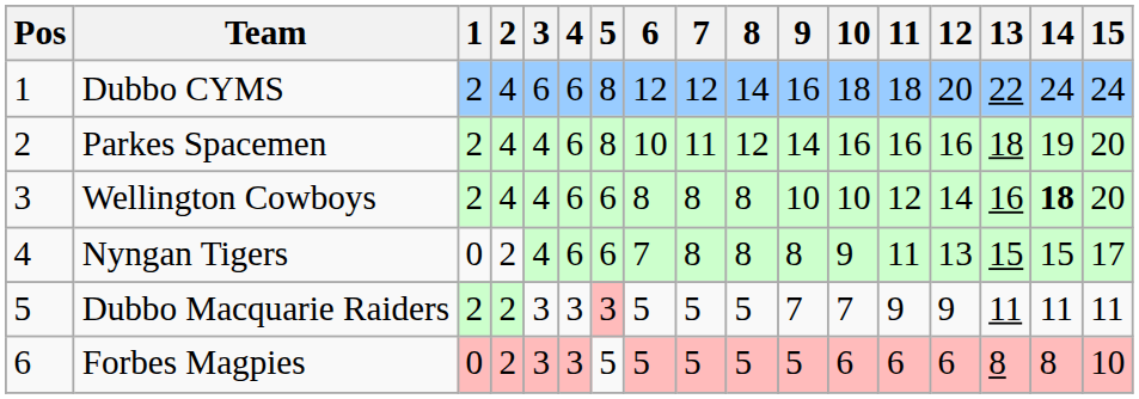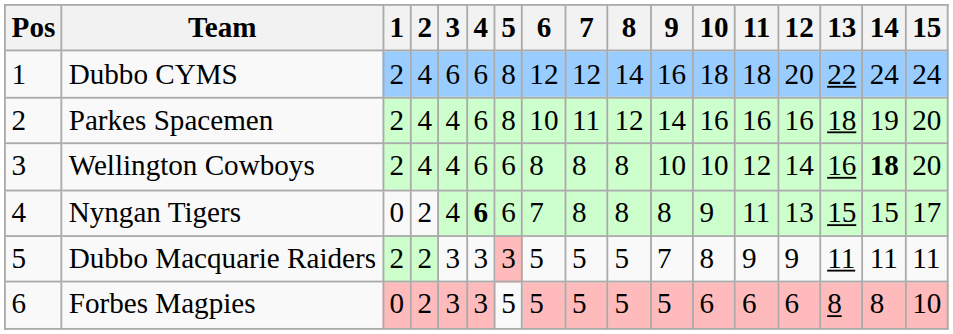Nyngan Tigers | 4: normal -> bold
Dubbo Macquarie Raiders | 10: 7 -> 8
